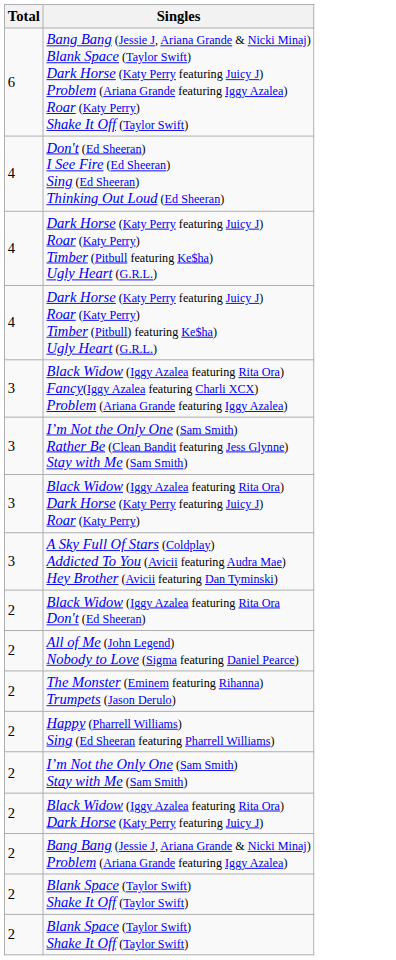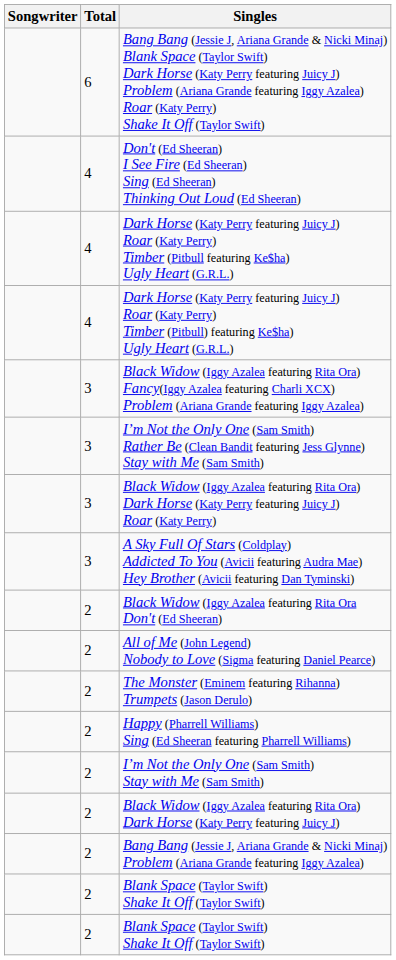+ column: Songwriter
